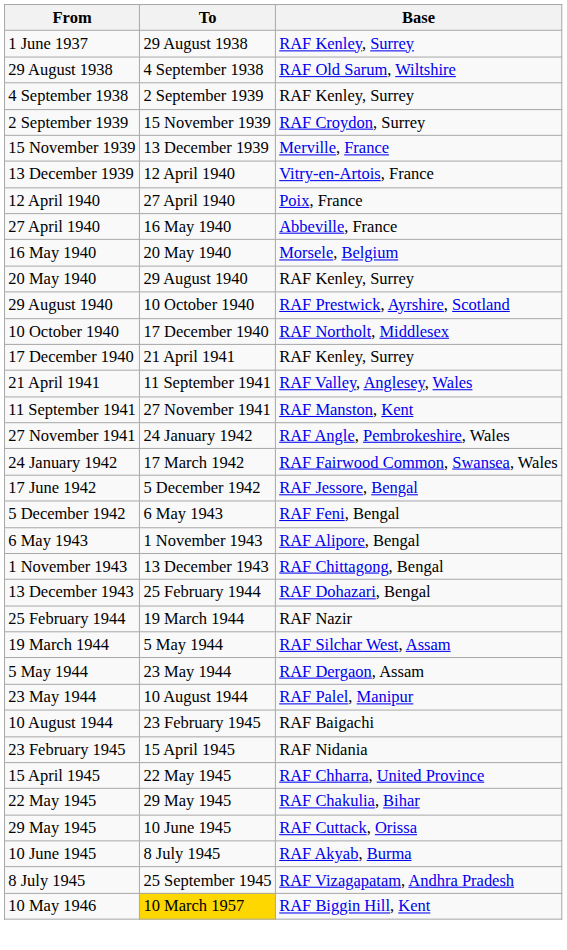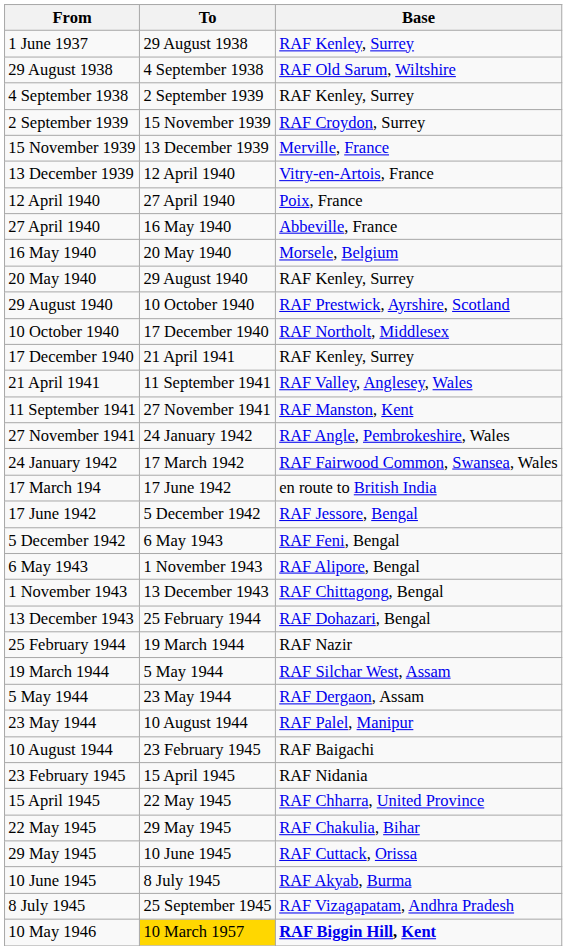+ row: 17 March 194 | 17 June 1942 | en route to British India
10 May 1946 | Base: normal -> bold
